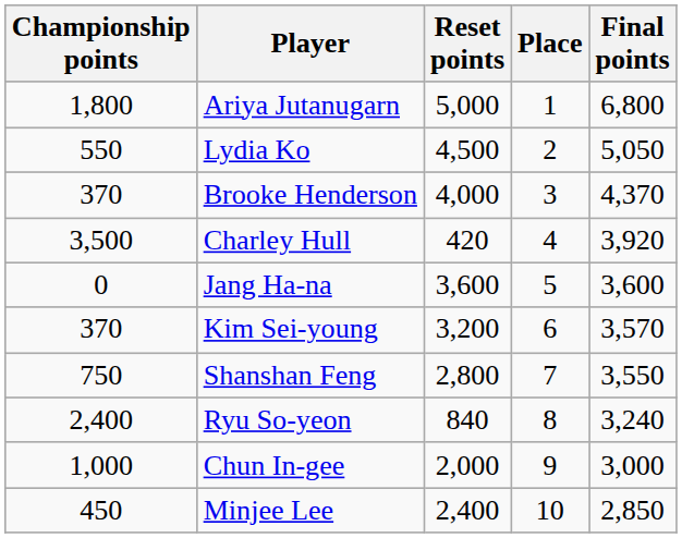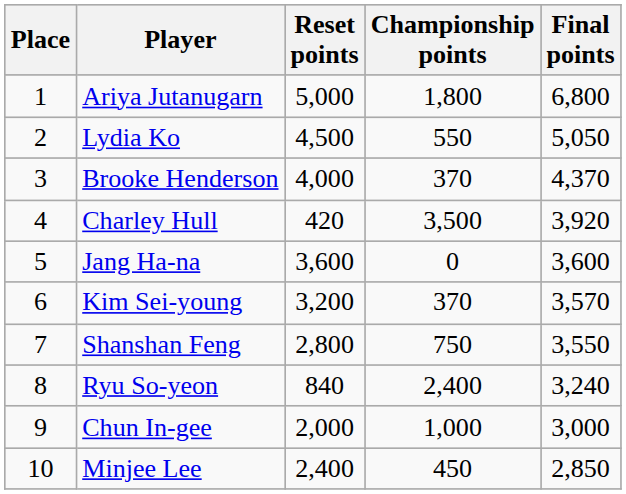columns swapped: Place <-> Championship points
